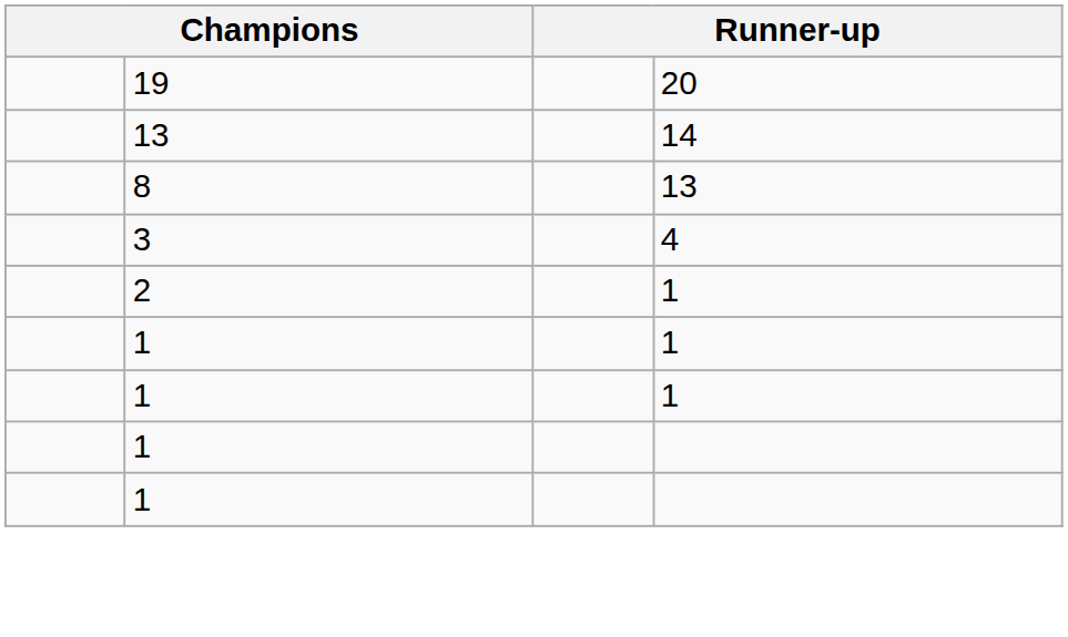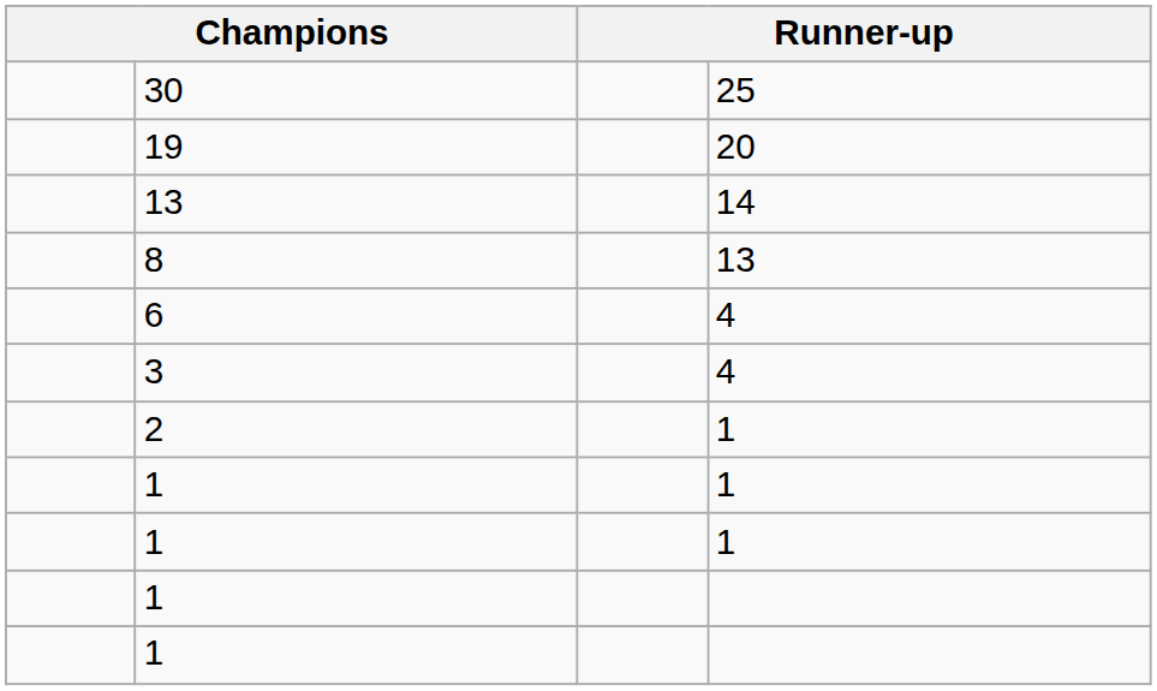+ row: 30 | 25
+ row: 6 | 4
